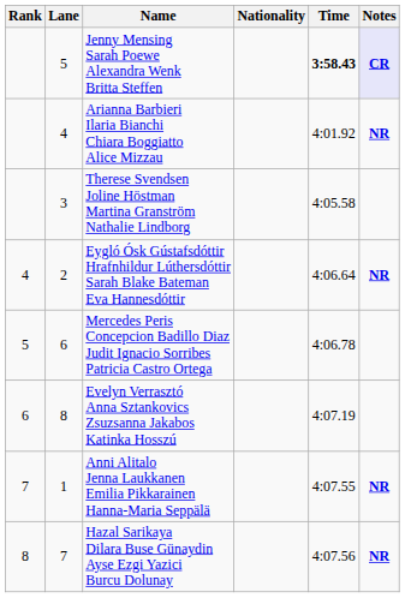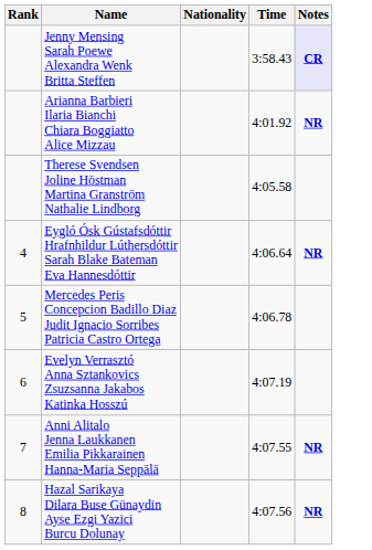- column: Lane | 5 | 4 | 3 | 2 | 6 | 8 | 1 | 7
Jenny Mensing Sarah Poewe Alexandra Wenk Britta Steffen | Time: bold -> normal
